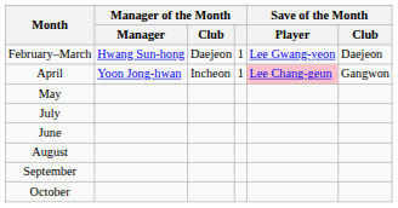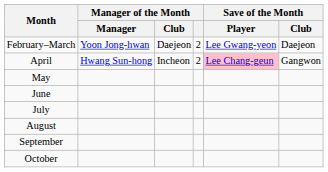February–March | Manager of the Month / Manager: Hwang Sun-hong -> Yoon Jong-hwan
February–March | Manager of the Month: 1 -> 2
April | Manager of the Month / Manager: Yoon Jong-hwan -> Hwang Sun-hong
April | Manager of the Month: 1 -> 2
rows swapped: June <-> July
